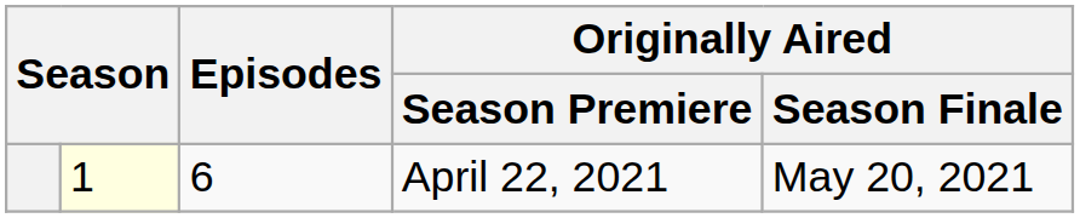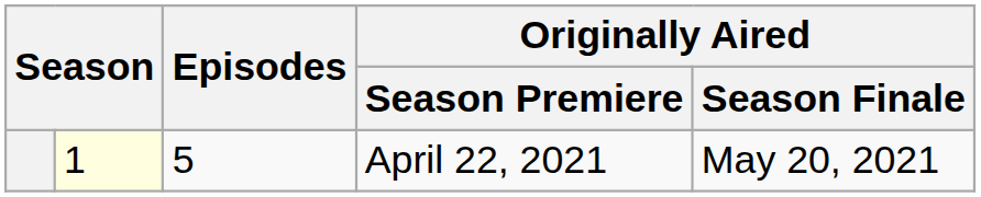April 22, 2021 | Episodes: 6 -> 5
